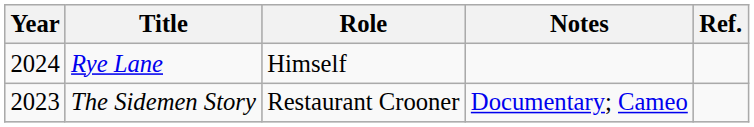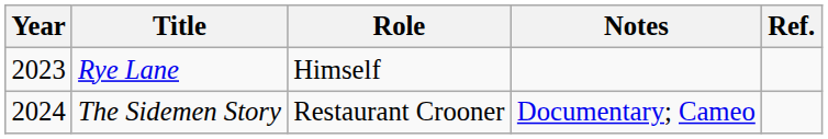Rye Lane | Year: 2024 -> 2023
The Sidemen Story | Year: 2023 -> 2024
